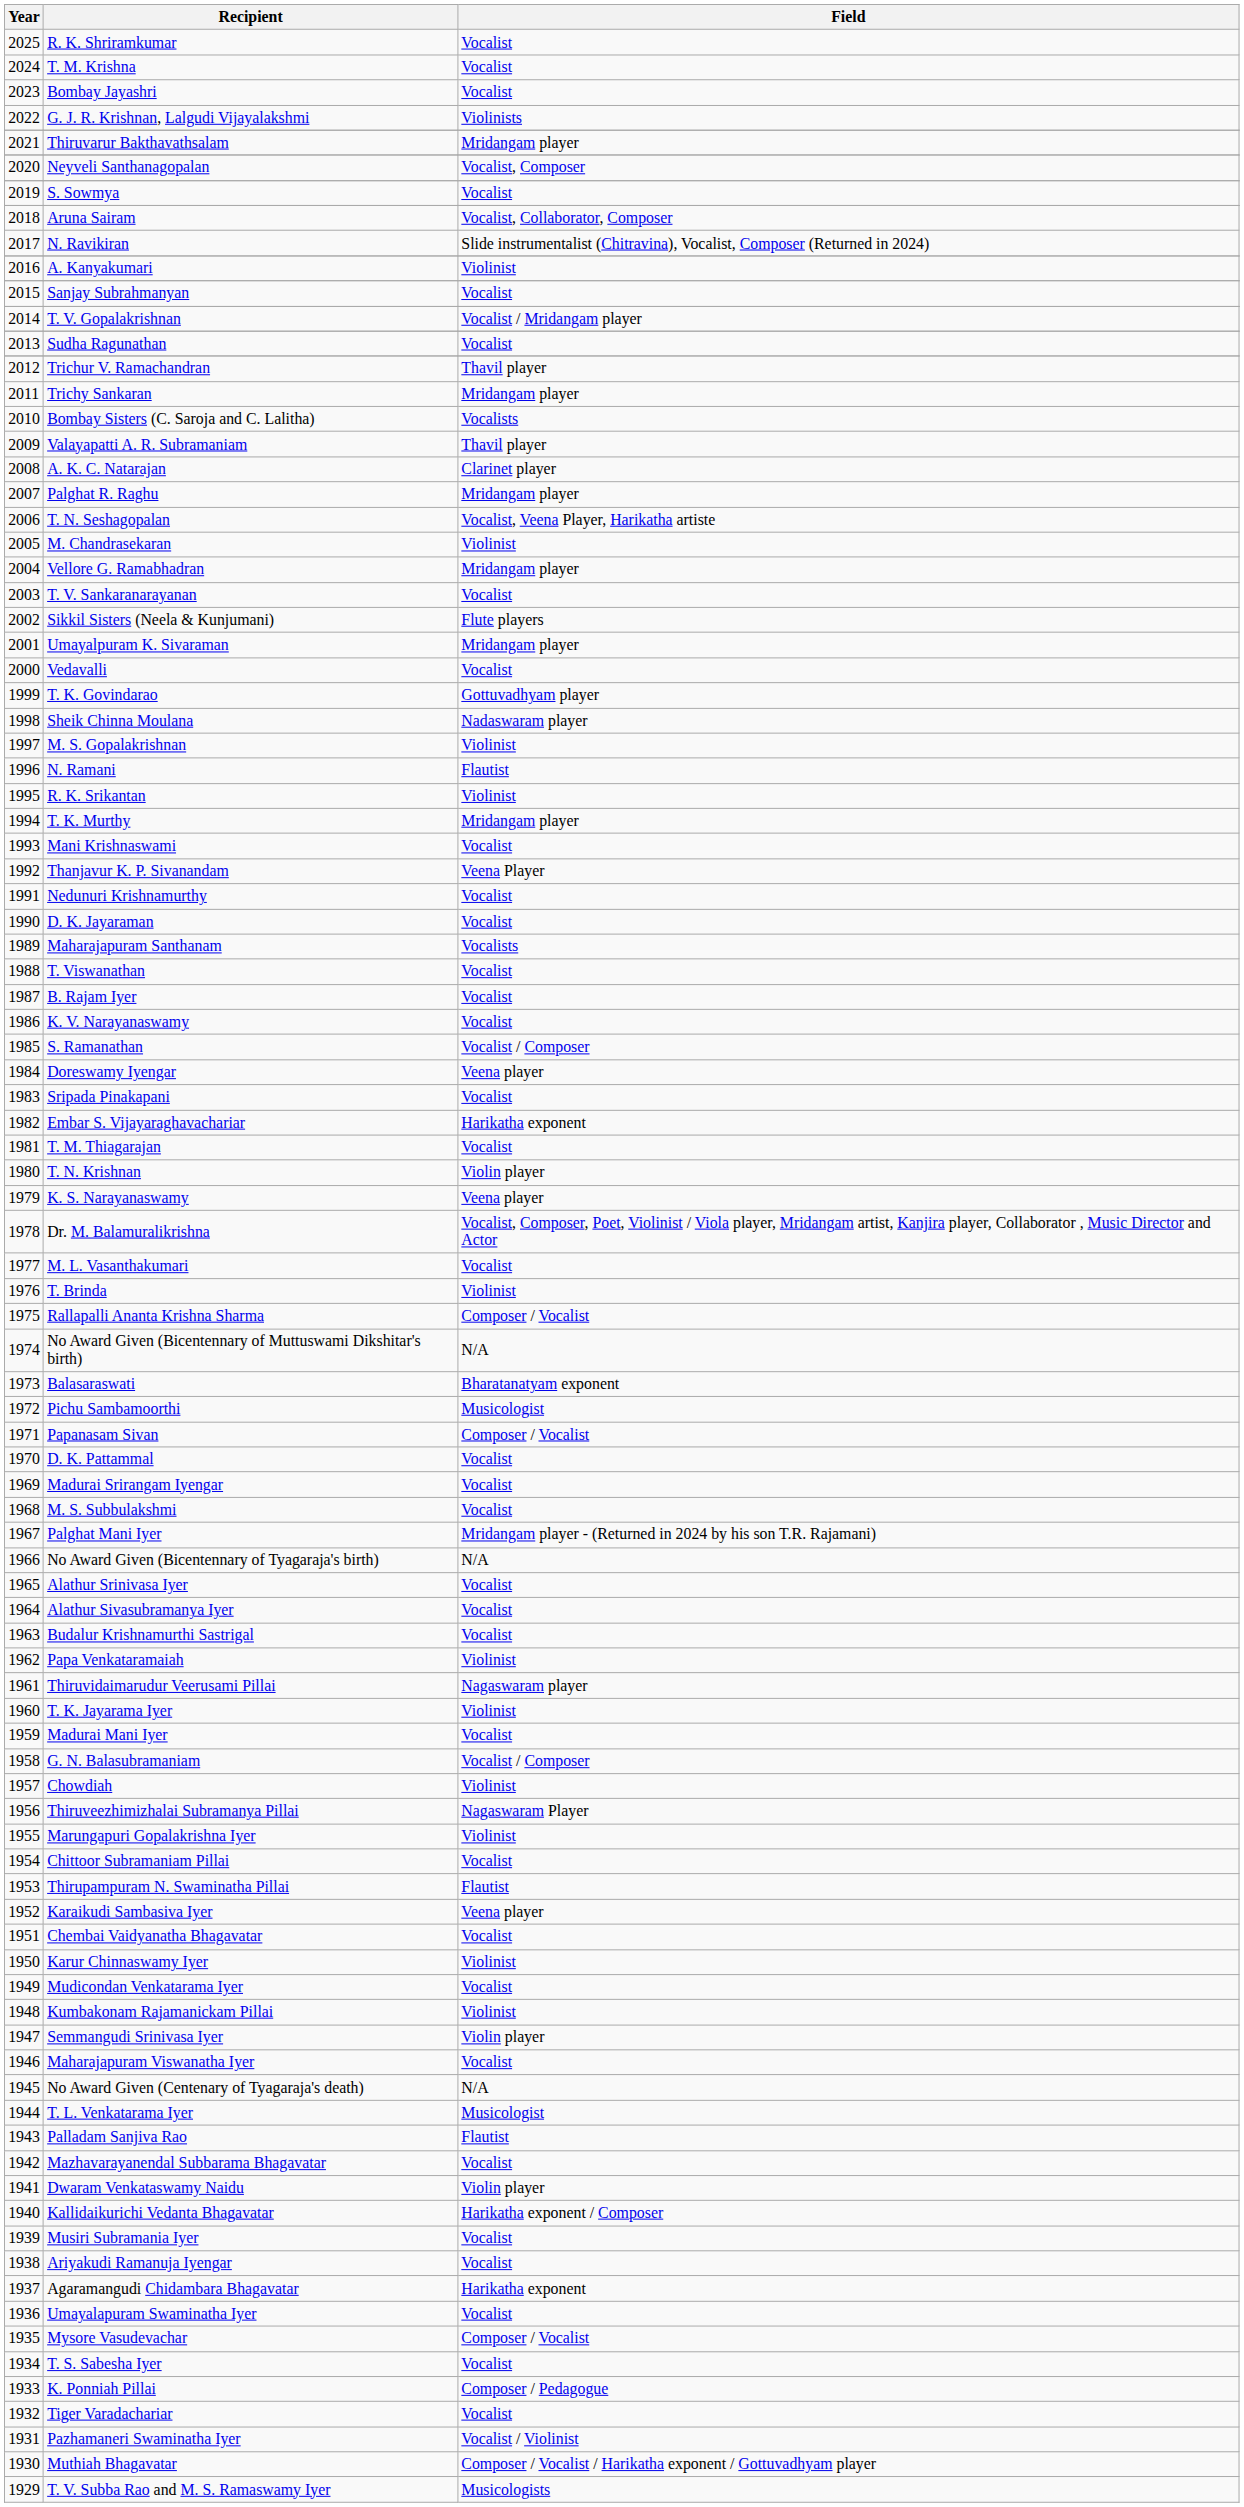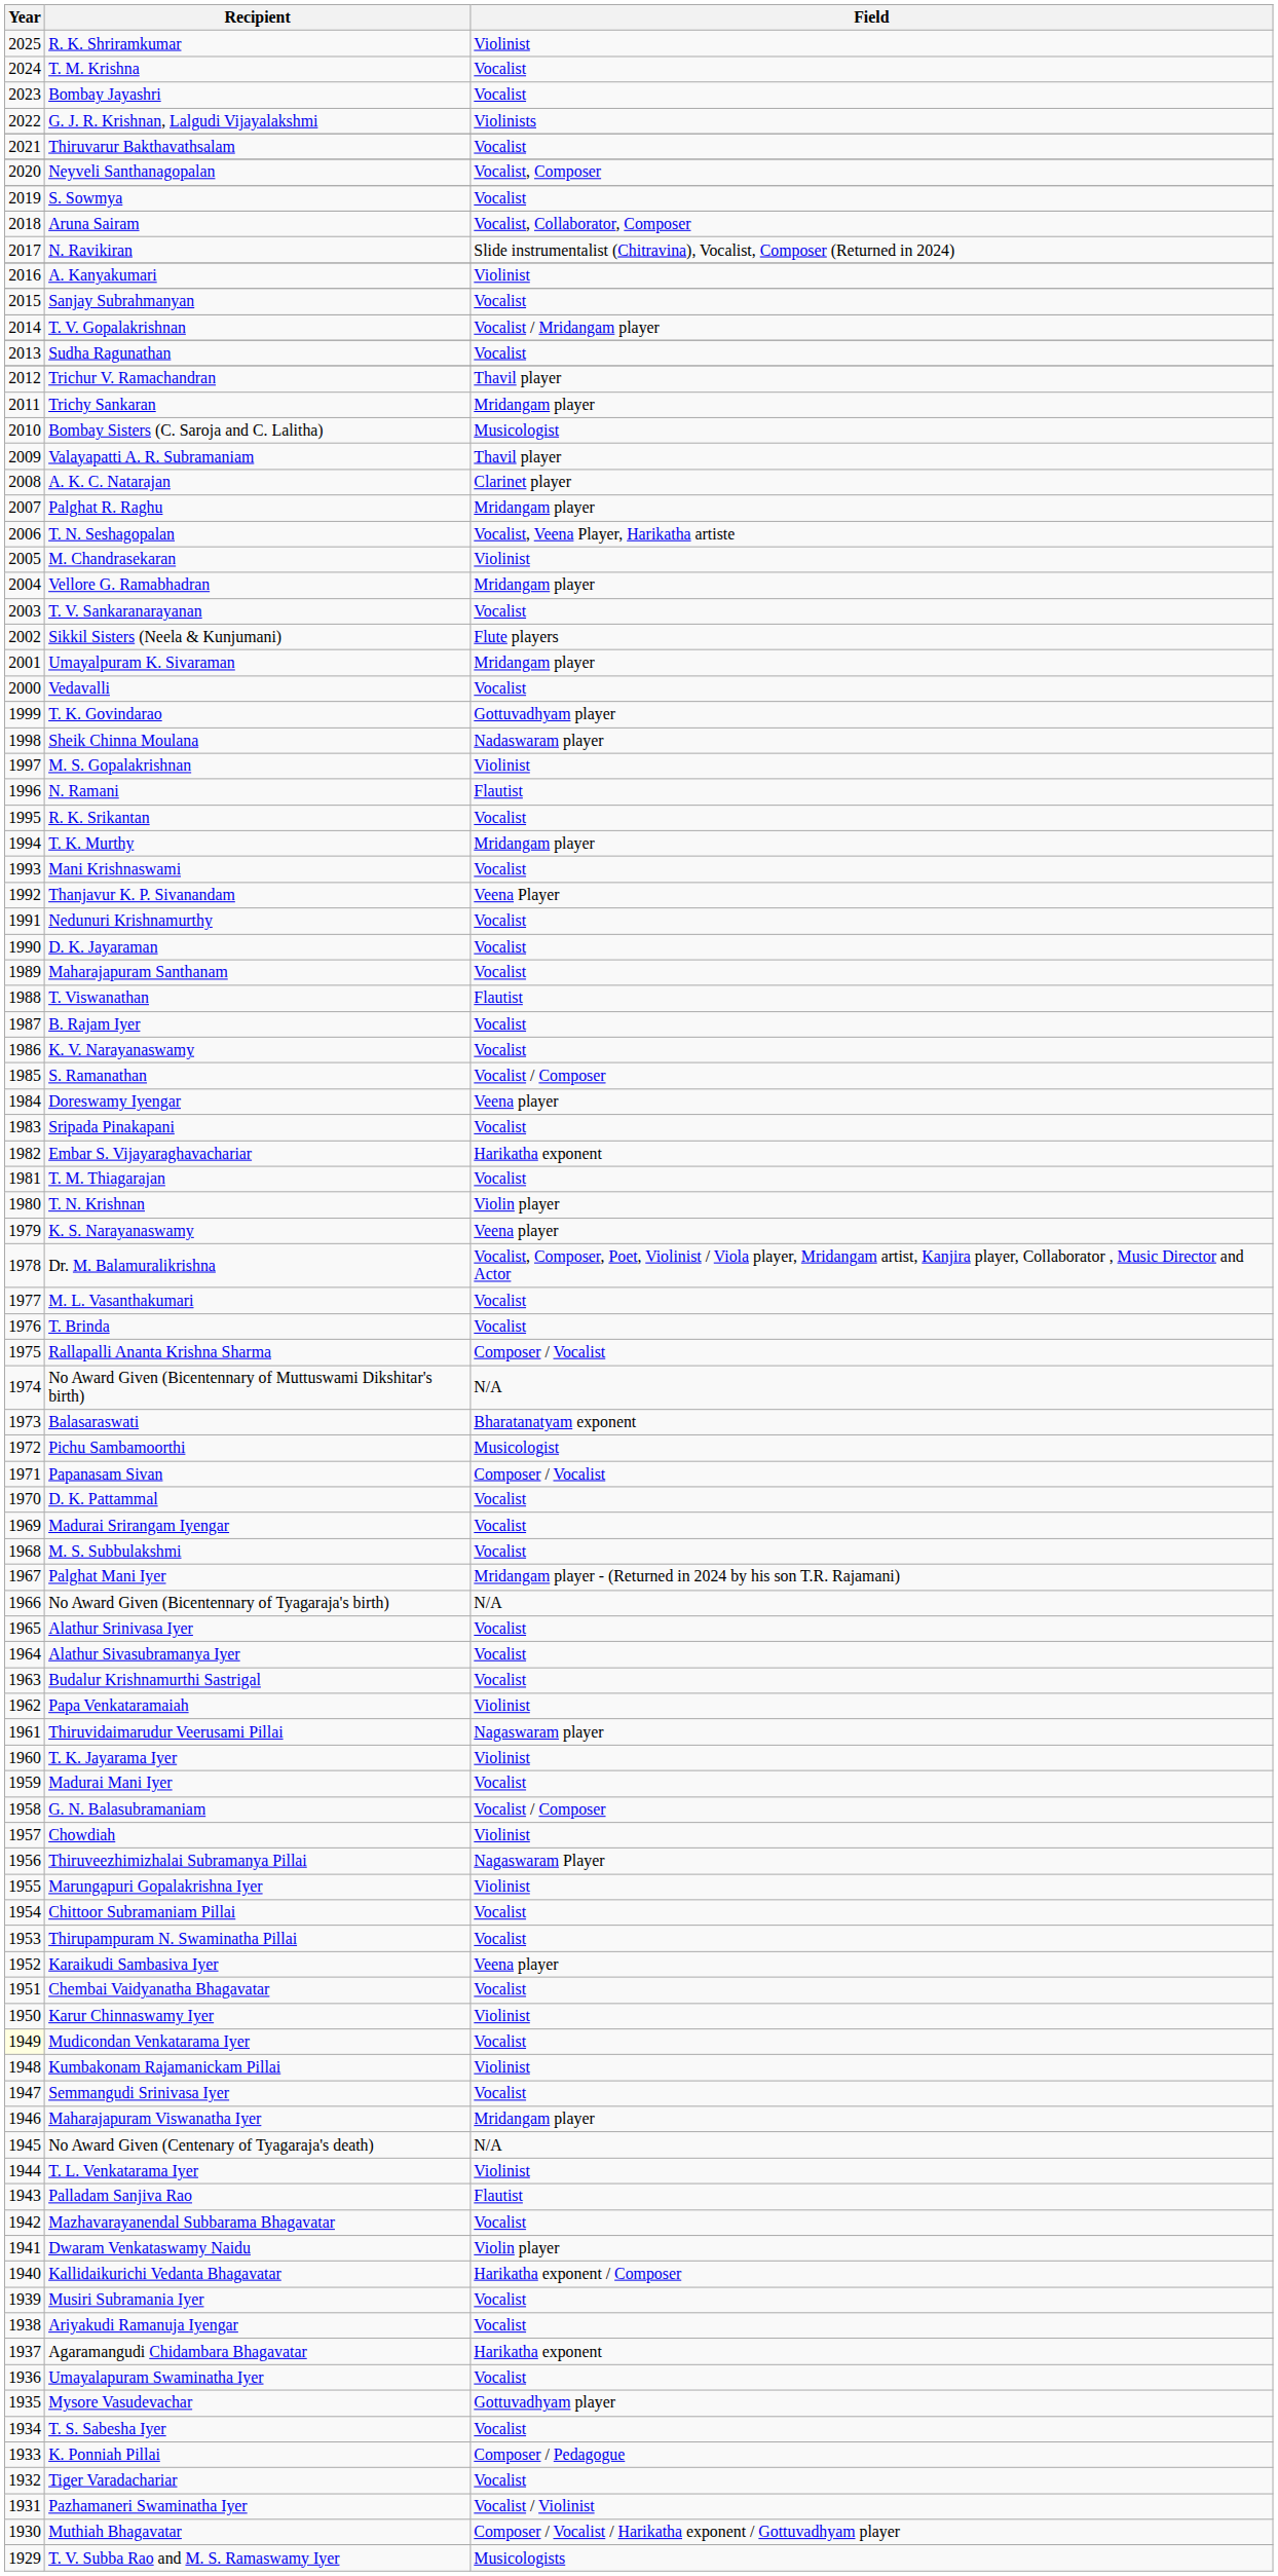R. K. Shriramkumar | Field: Vocalist -> Violinist
Thiruvarur Bakthavathsalam | Field: Mridangam player -> Vocalist
Bombay Sisters (C. Saroja and C. Lalitha) | Field: Vocalists -> Musicologist
R. K. Srikantan | Field: Violinist -> Vocalist
Maharajapuram Santhanam | Field: Vocalists -> Vocalist
T. Viswanathan | Field: Vocalist -> Flautist
T. Brinda | Field: Violinist -> Vocalist
Thirupampuram N. Swaminatha Pillai | Field: Flautist -> Vocalist
Mudicondan Venkatarama Iyer | Year: no background -> lightyellow background
Semmangudi Srinivasa Iyer | Field: Violin player -> Vocalist
Maharajapuram Viswanatha Iyer | Field: Vocalist -> Mridangam player
T. L. Venkatarama Iyer | Field: Musicologist -> Violinist
Mysore Vasudevachar | Field: Composer / Vocalist -> Gottuvadhyam player
